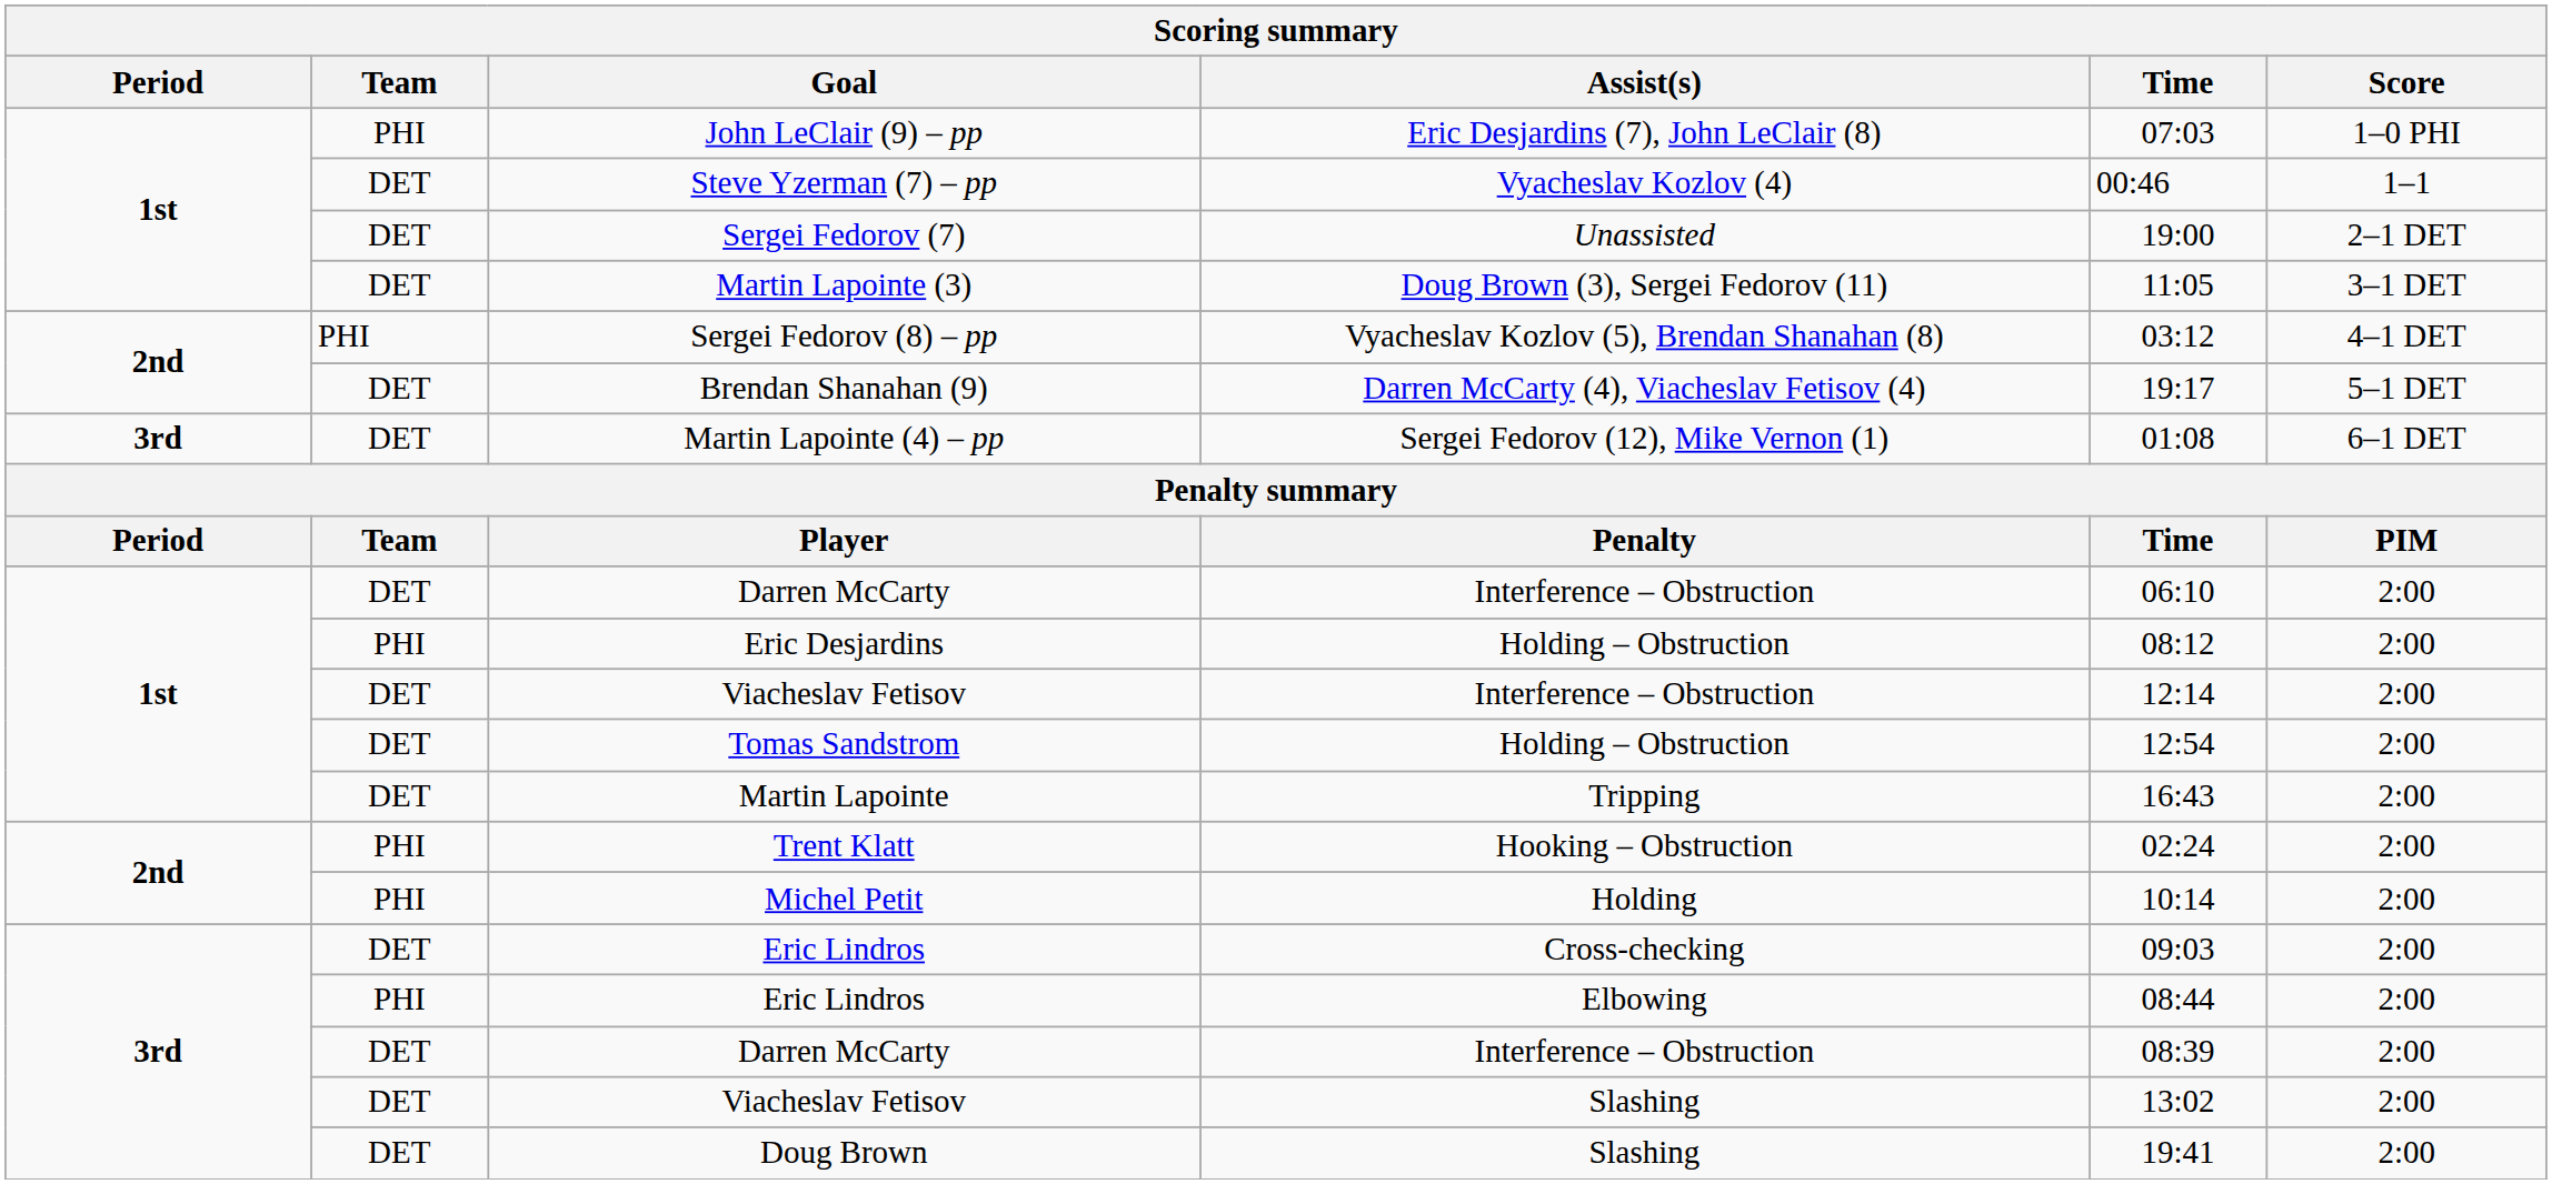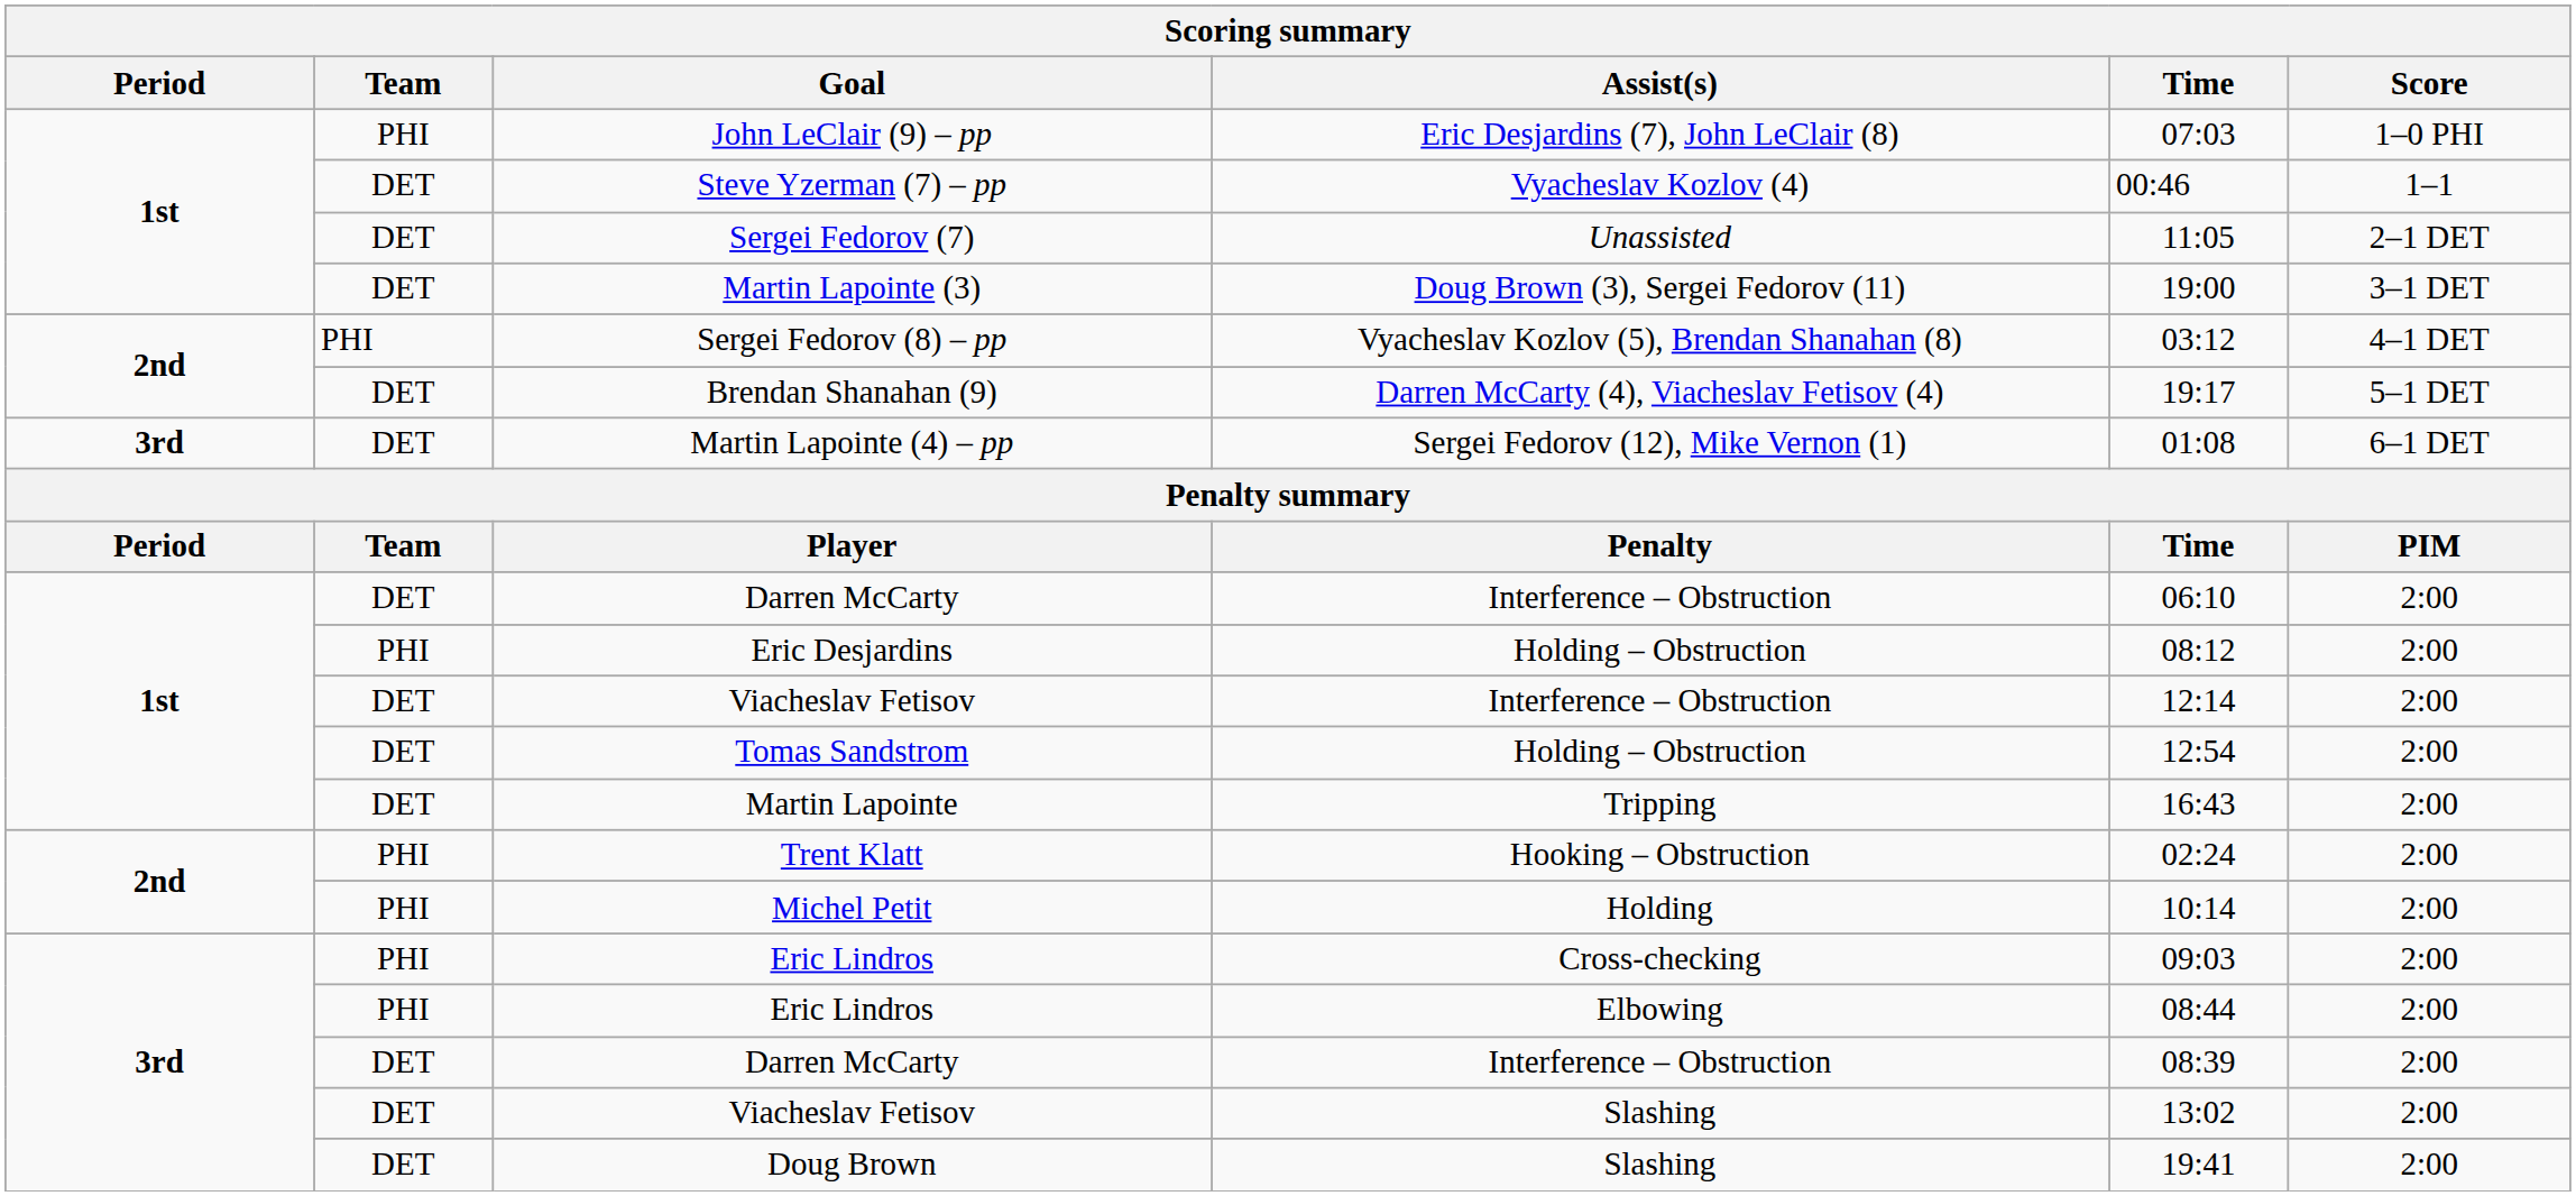Sergei Fedorov (7) | Time: 19:00 -> 11:05
Martin Lapointe (3) | Time: 11:05 -> 19:00
Eric Lindros / Cross-checking | Team: DET -> PHI
